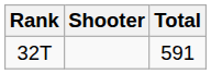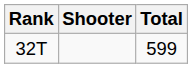32T | Total: 591 -> 599
